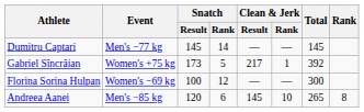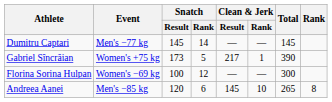Gabriel Sîncrăian | Total: 392 -> 390
